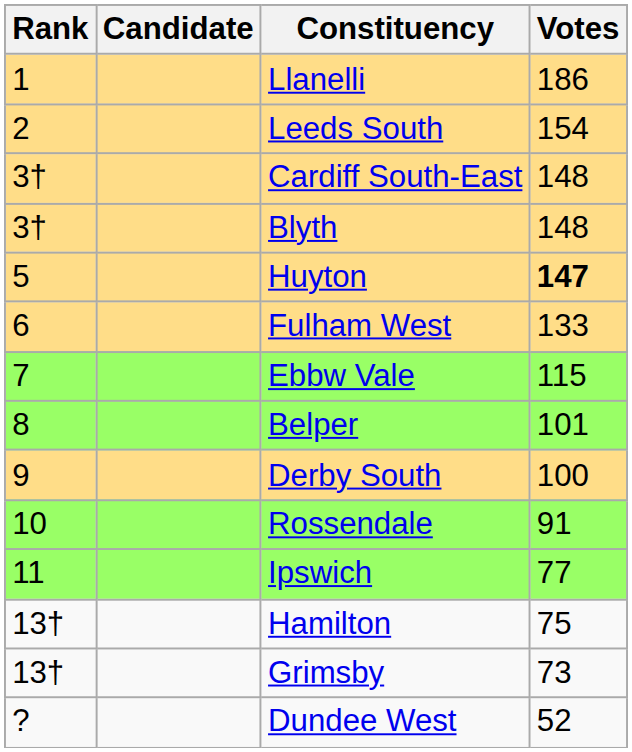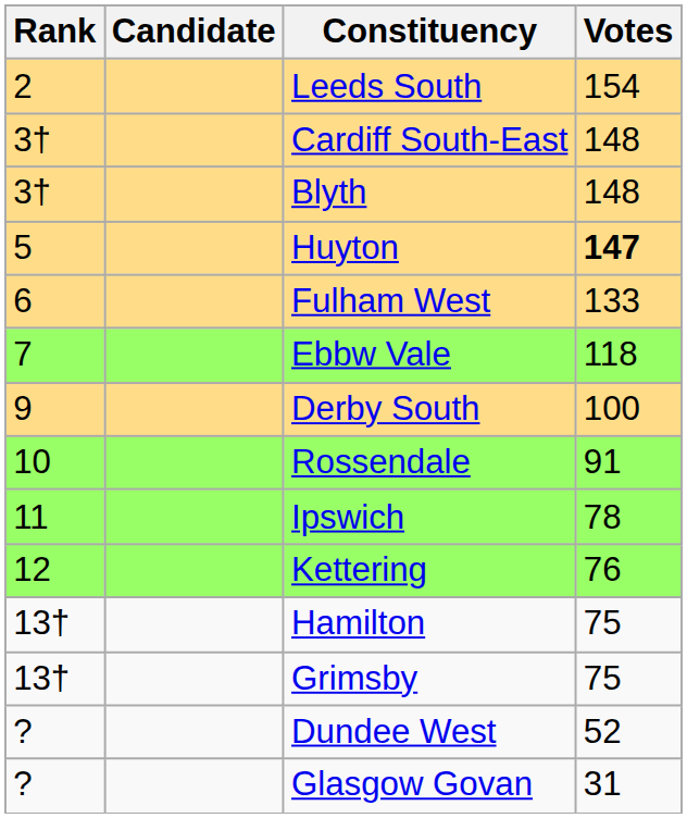- row: 1 | Llanelli | 186
Ebbw Vale | Votes: 115 -> 118
- row: 8 | Belper | 101
Ipswich | Votes: 77 -> 78
+ row: 12 | Kettering | 76
Grimsby | Votes: 73 -> 75
+ row: ? | Glasgow Govan | 31
